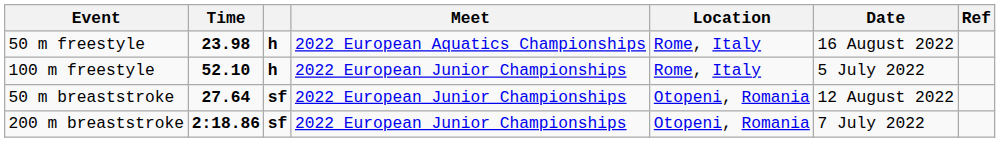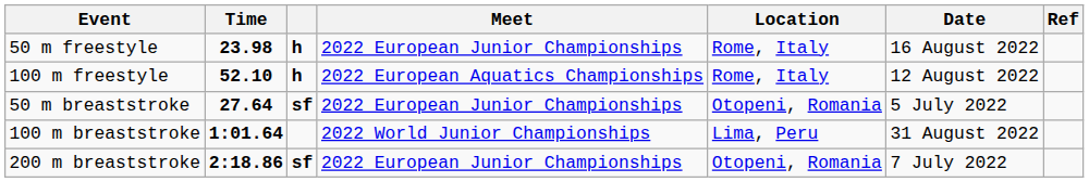50 m freestyle | Meet: 2022 European Aquatics Championships -> 2022 European Junior Championships
100 m freestyle | Meet: 2022 European Junior Championships -> 2022 European Aquatics Championships
100 m freestyle | Date: 5 July 2022 -> 12 August 2022
50 m breaststroke | Date: 12 August 2022 -> 5 July 2022
+ row: 100 m breaststroke | 1:01.64 | 2022 World Junior Championships | Lima, Peru | 31 August 2022
